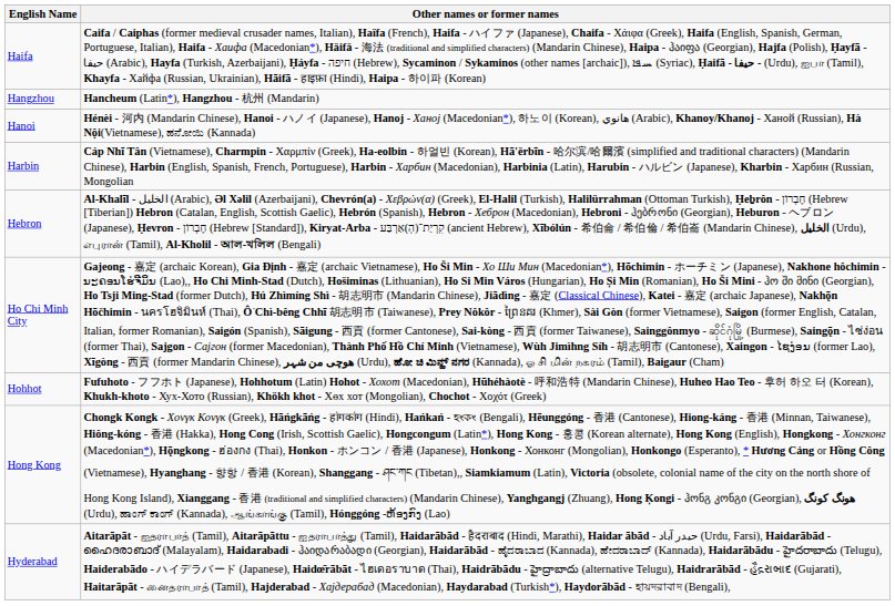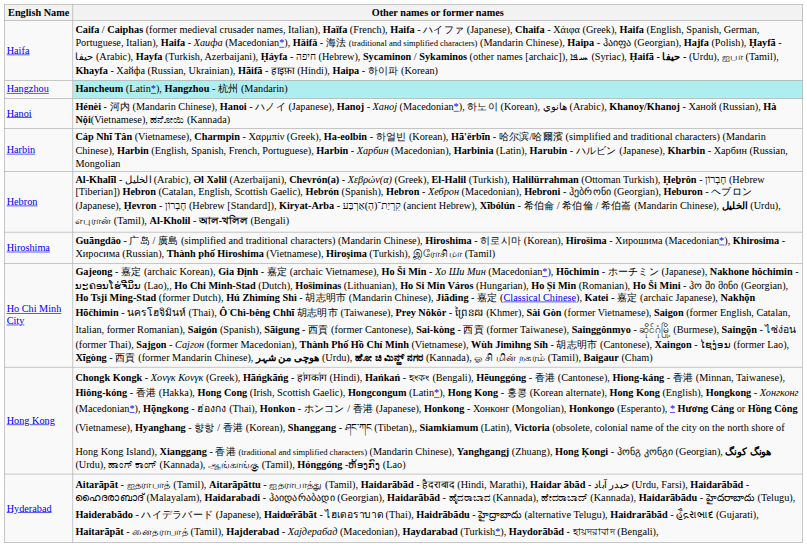Hangzhou | Other names or former names: no background -> paleturquoise background
+ row: Hiroshima | Guāngdǎo - 广岛 / 廣島 (simplified and traditional characters) (Mandarin Chinese), Hiroshima - 히로시마 (Korean), Hirošima - Хирошима (Macedonian*), Khirosima - Хиросима (Russian), Thành phố Hiroshima (Vietnamese), Hiroşima (Turkish), இரோசிமா (Tamil)
- row: Hohhot | Fufuhoto - フフホト (Japanese), Hohhotum (Latin) Hohot - Хохот (Macedonian), Hūhéhàotè - 呼和浩特 (Mandarin Chinese), Huheo Hao Teo - 후허 하오 터 (Korean), Khukh-khoto - Хух-Хото (Russian), Khökh khot - Хөх хот (Mongolian), Chochot - Χοχότ (Greek)
